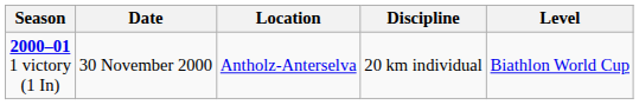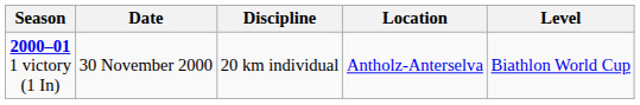columns swapped: Location <-> Discipline
